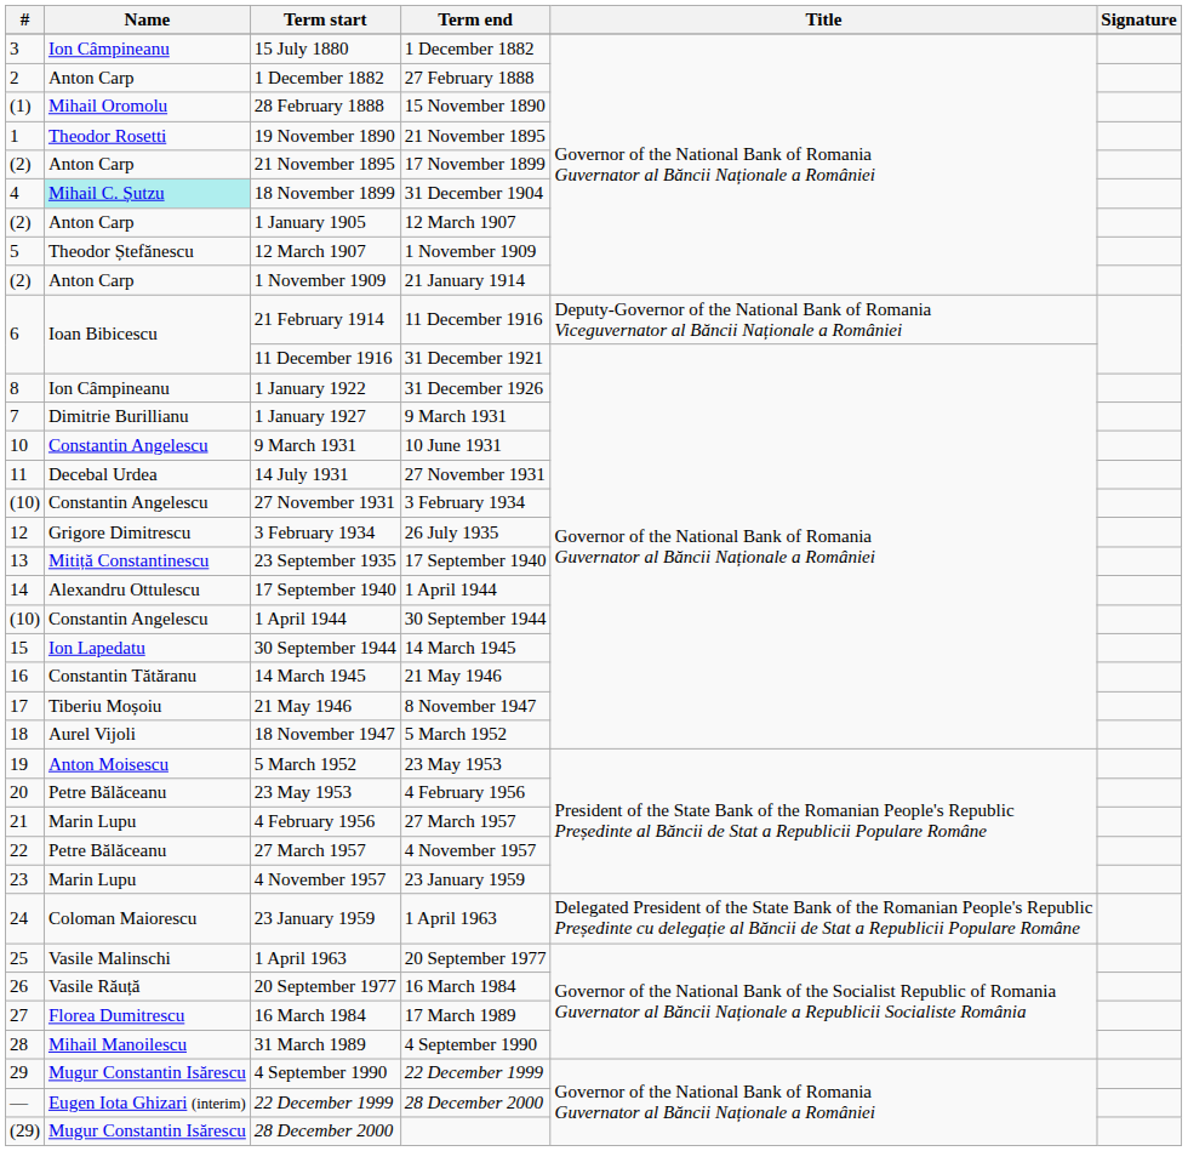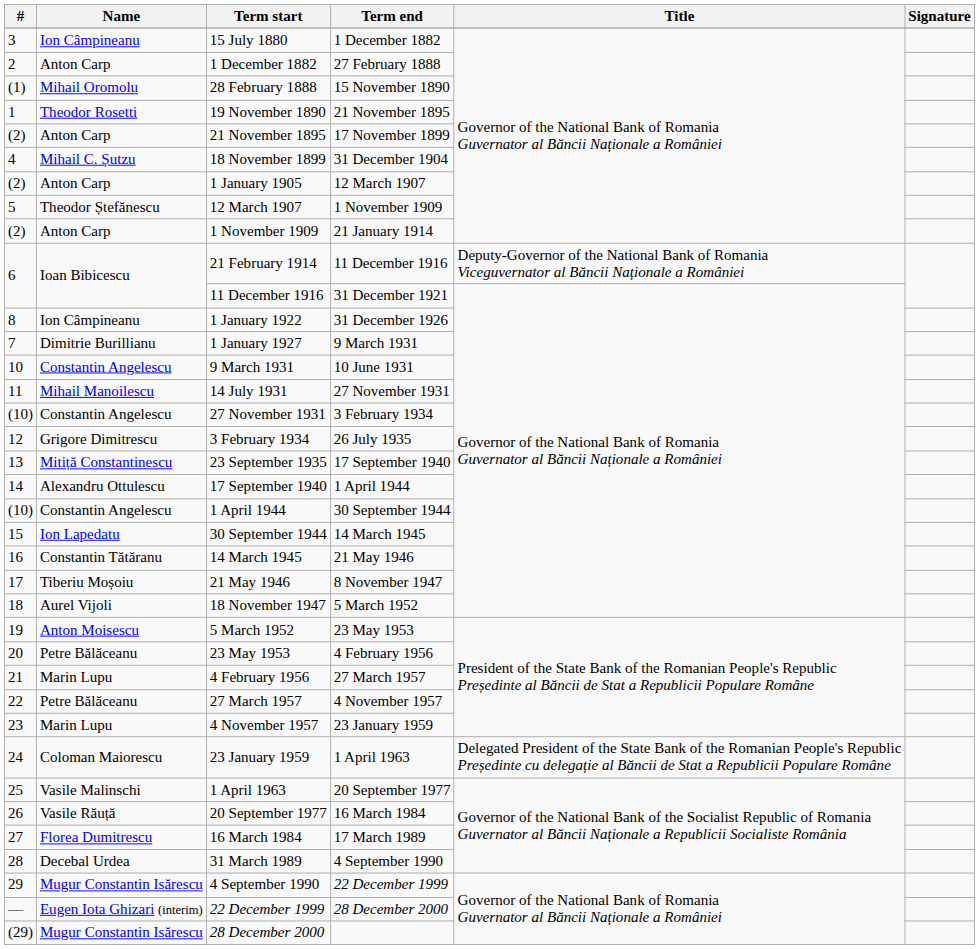18 November 1899 | Name: paleturquoise background -> no background
14 July 1931 | Name: Decebal Urdea -> Mihail Manoilescu
31 March 1989 | Name: Mihail Manoilescu -> Decebal Urdea
